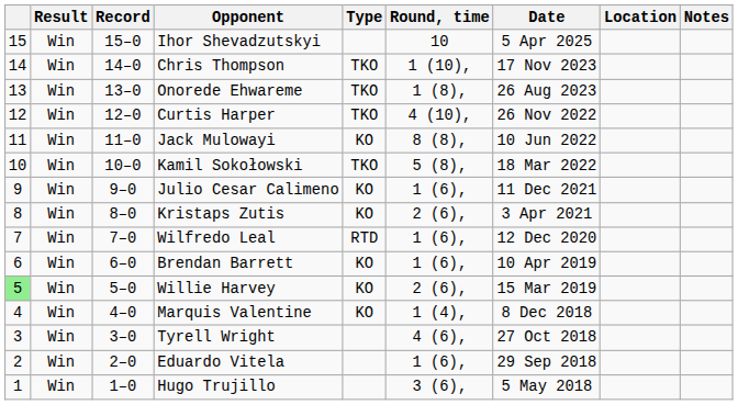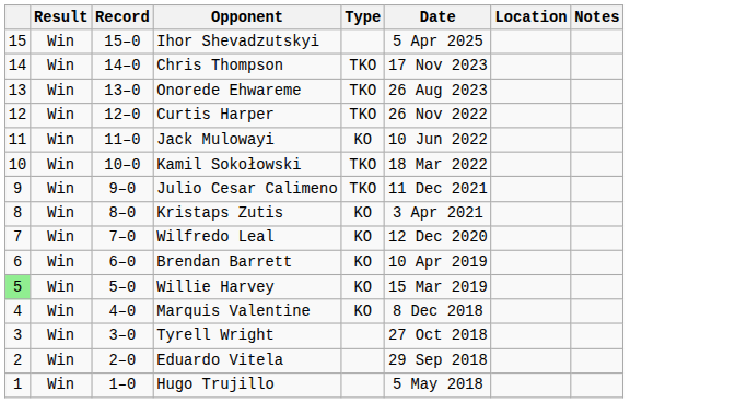- column: Round, time | 10 | 1 (10), | 1 (8), | 4 (10), | 8 (8), | 5 (8), | 1 (6), | 2 (6), | 1 (6), | 1 (6), | 2 (6), | 1 (4), | 4 (6), | 1 (6), | 3 (6),
Julio Cesar Calimeno | Type: KO -> TKO
Wilfredo Leal | Type: RTD -> KO
